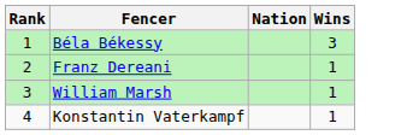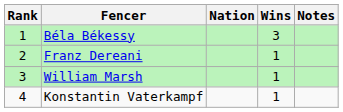+ column: Notes
